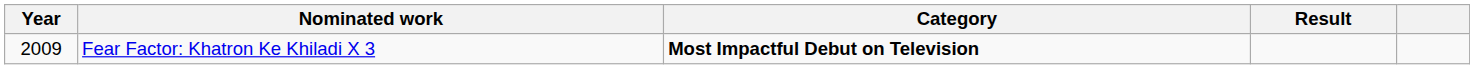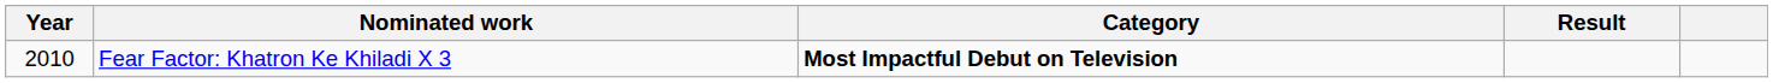Fear Factor: Khatron Ke Khiladi X 3 | Year: 2009 -> 2010
